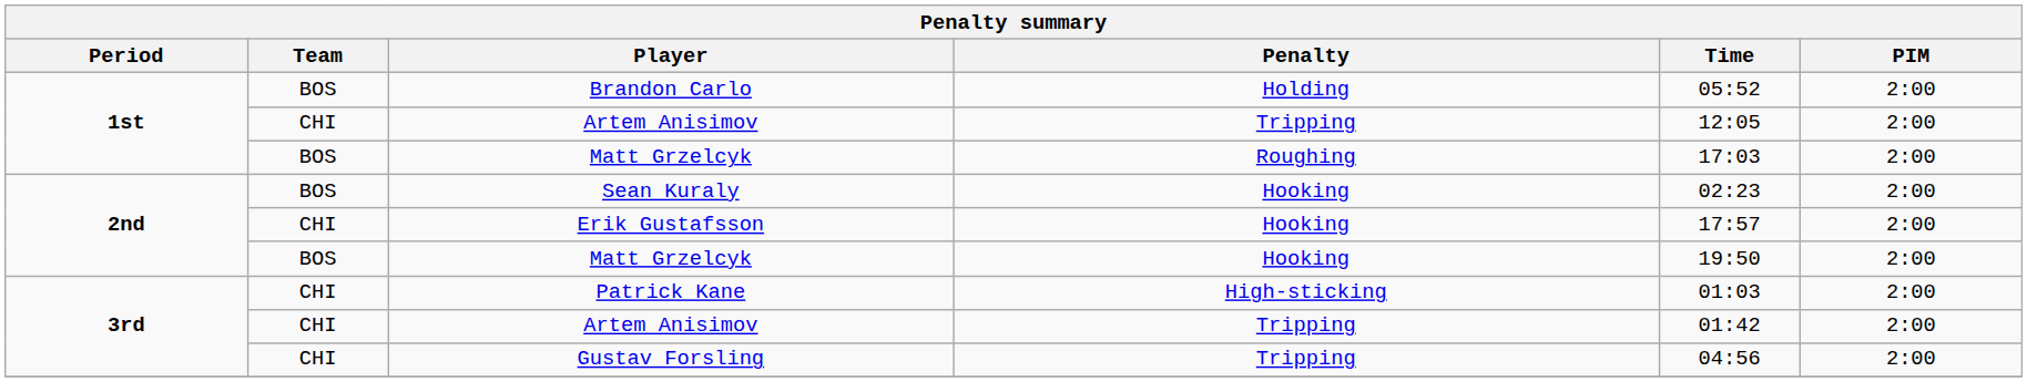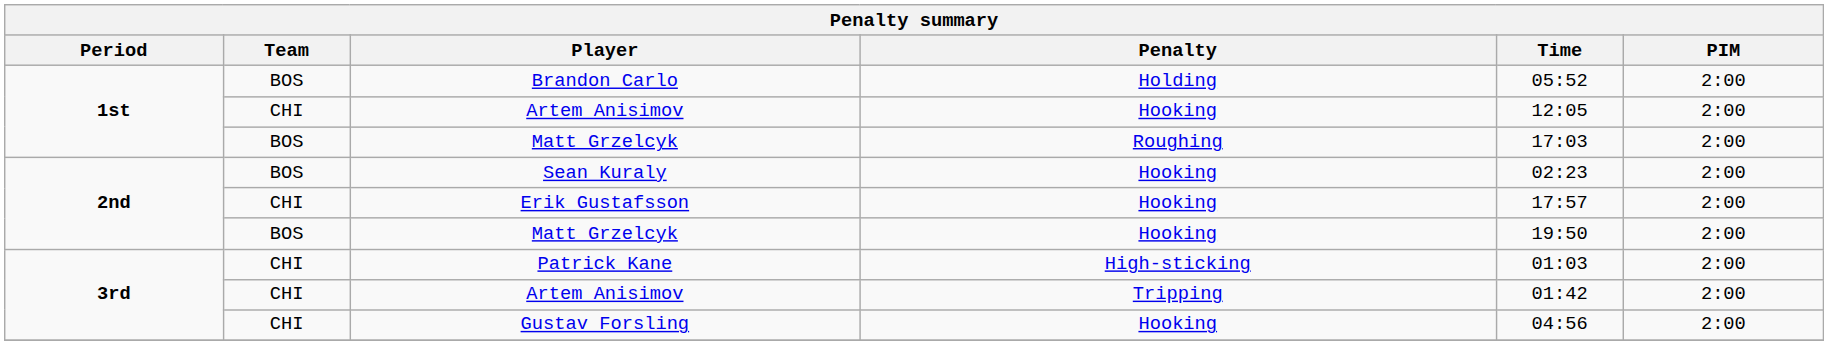1st / Artem Anisimov | Penalty: Tripping -> Hooking
Gustav Forsling | Penalty: Tripping -> Hooking
